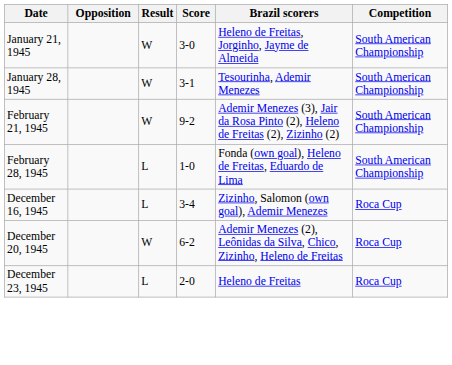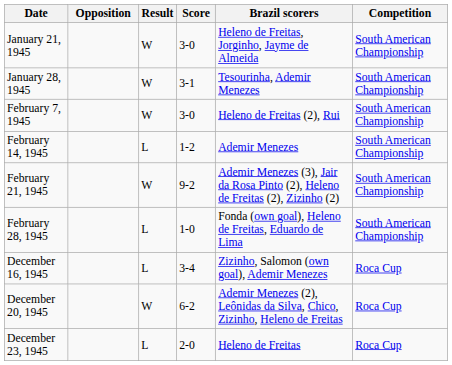+ row: February 7, 1945 | W | 3-0 | Heleno de Freitas (2), Rui | South American Championship
+ row: February 14, 1945 | L | 1-2 | Ademir Menezes | South American Championship
